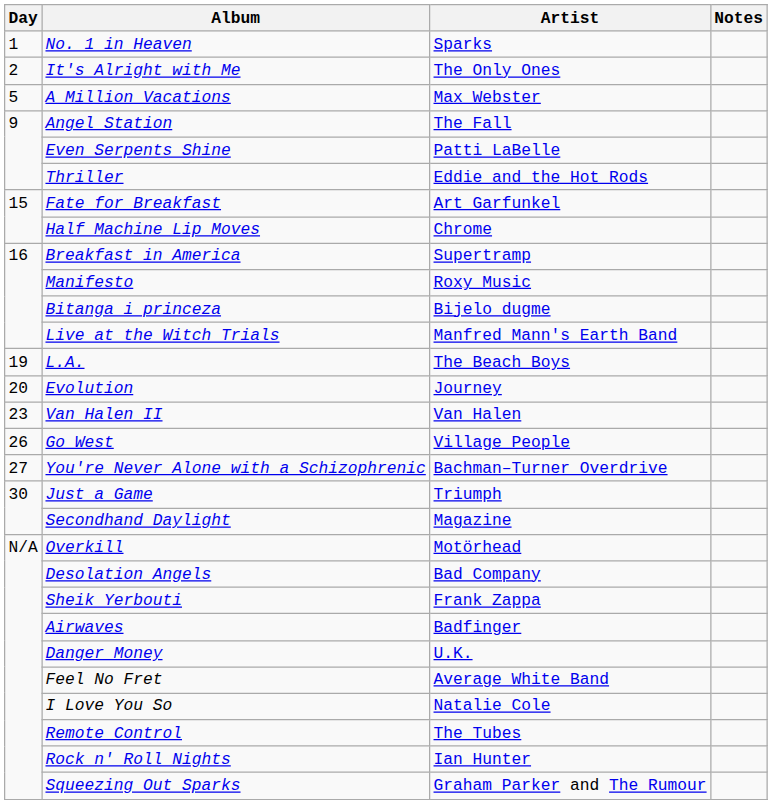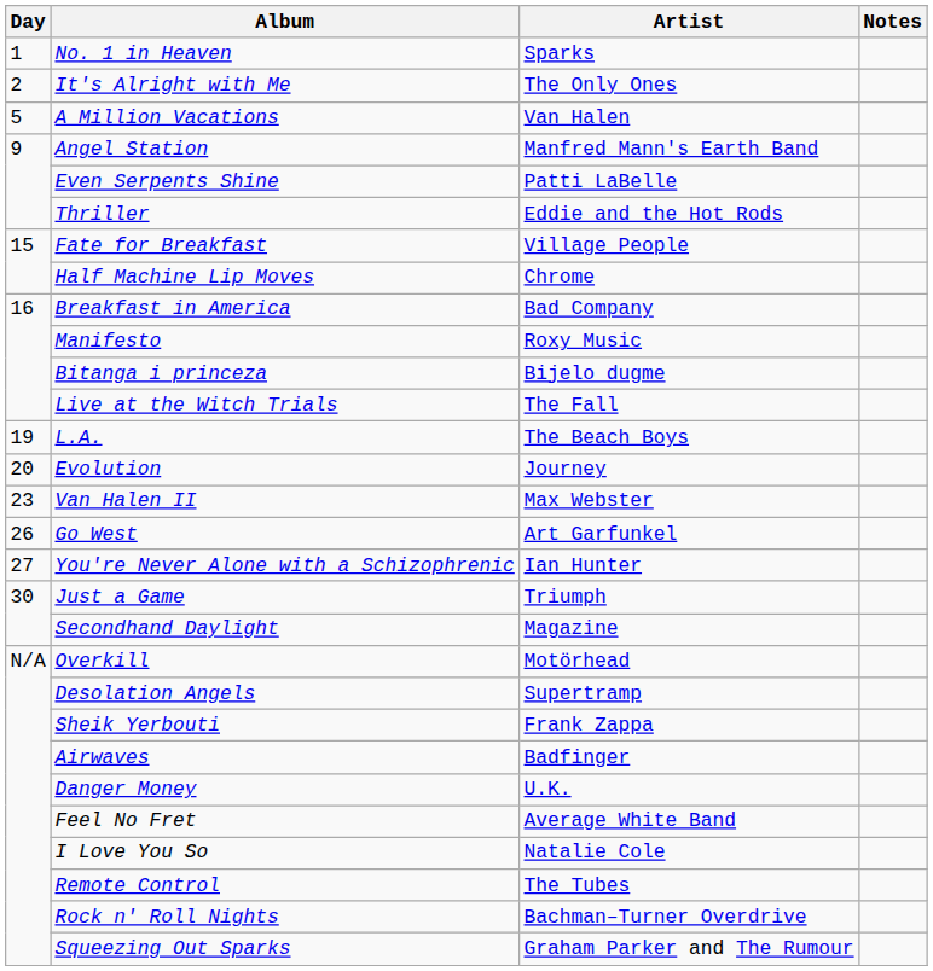A Million Vacations | Artist: Max Webster -> Van Halen
Angel Station | Artist: The Fall -> Manfred Mann's Earth Band
Fate for Breakfast | Artist: Art Garfunkel -> Village People
Breakfast in America | Artist: Supertramp -> Bad Company
Live at the Witch Trials | Artist: Manfred Mann's Earth Band -> The Fall
Van Halen II | Artist: Van Halen -> Max Webster
Go West | Artist: Village People -> Art Garfunkel
You're Never Alone with a Schizophrenic | Artist: Bachman–Turner Overdrive -> Ian Hunter
Desolation Angels | Artist: Bad Company -> Supertramp
Rock n' Roll Nights | Artist: Ian Hunter -> Bachman–Turner Overdrive
